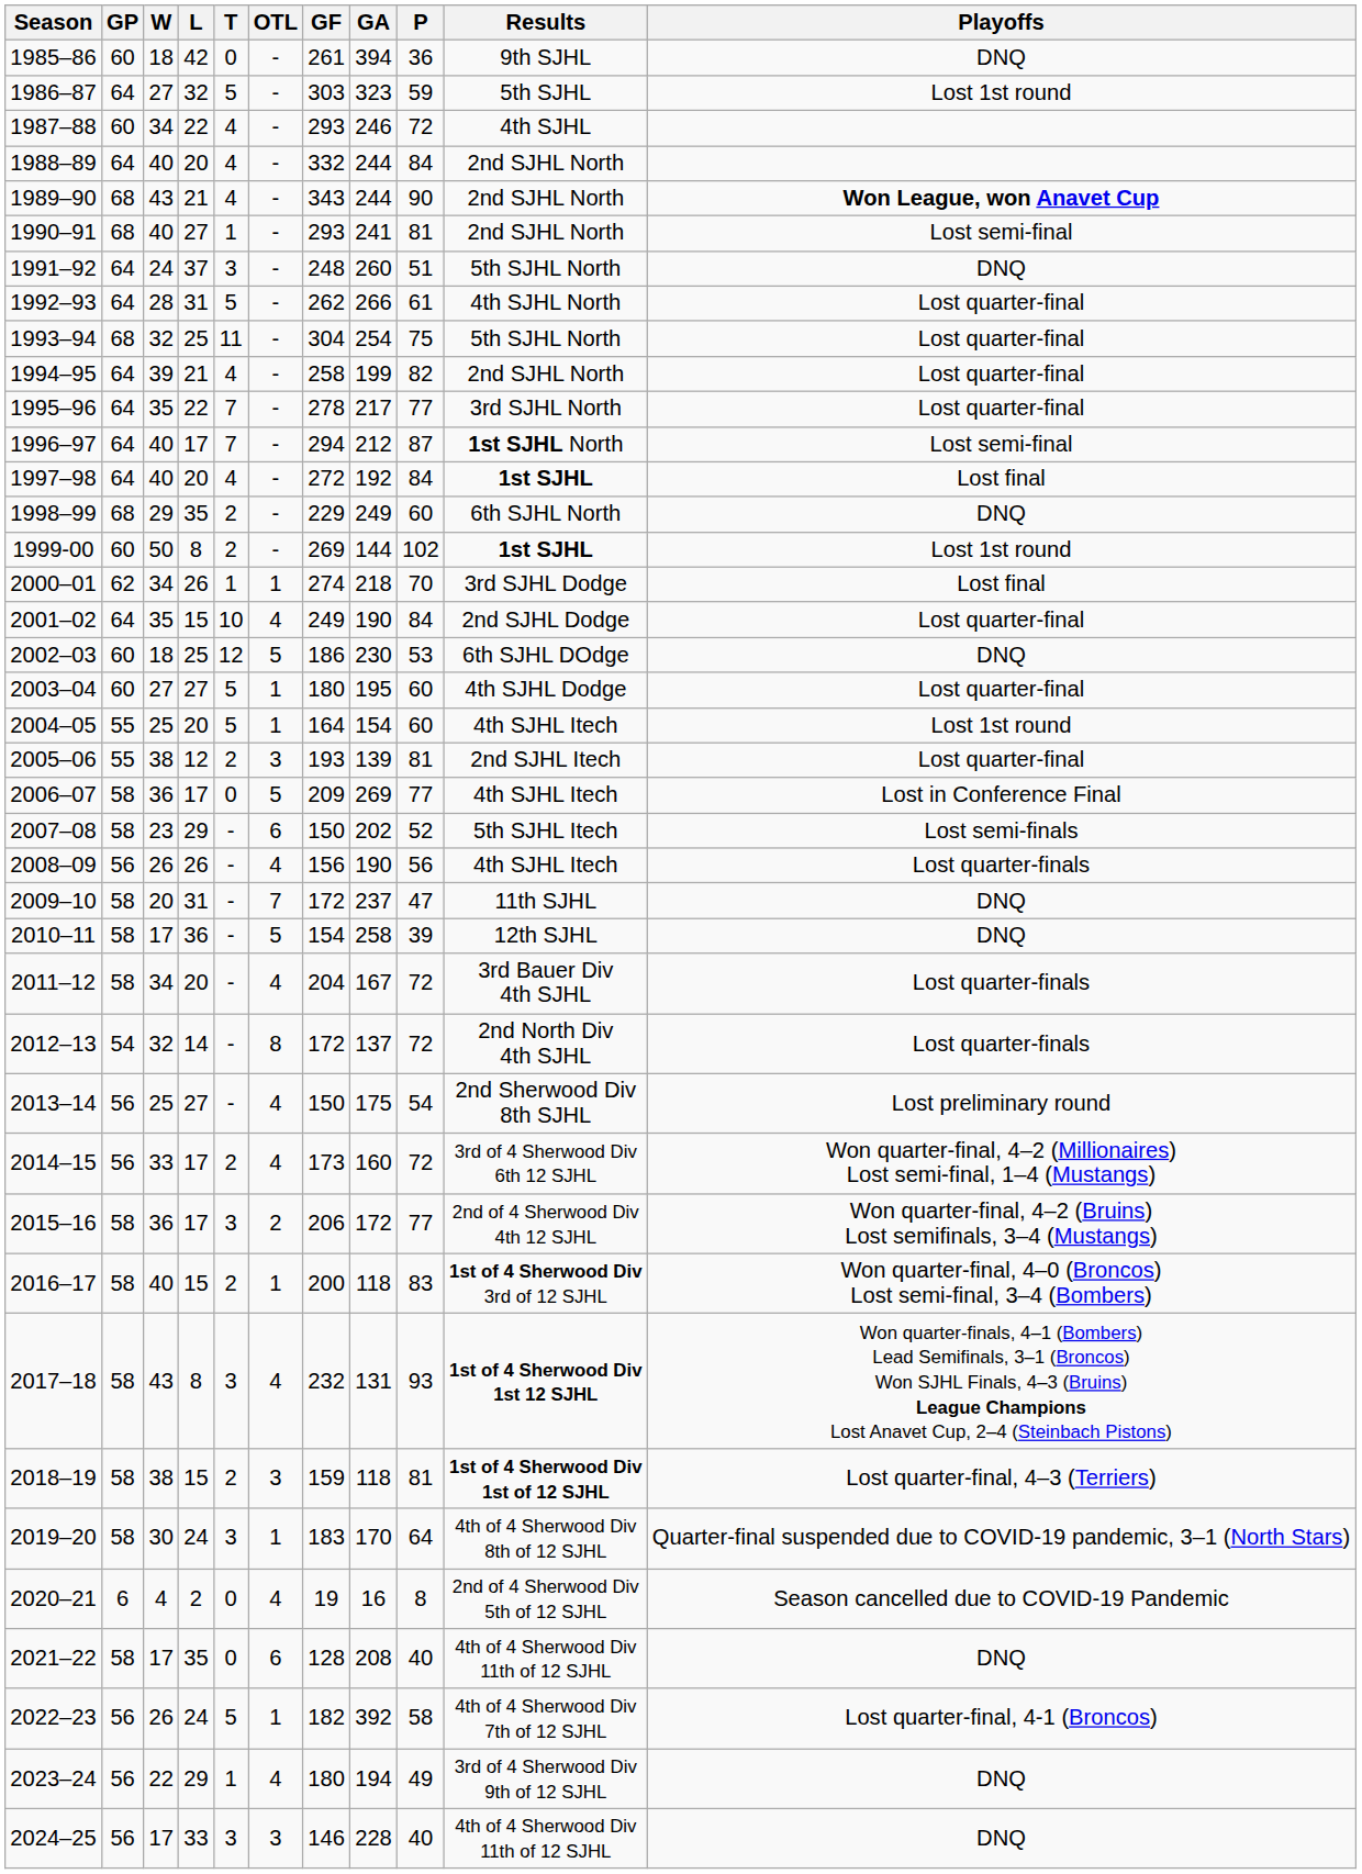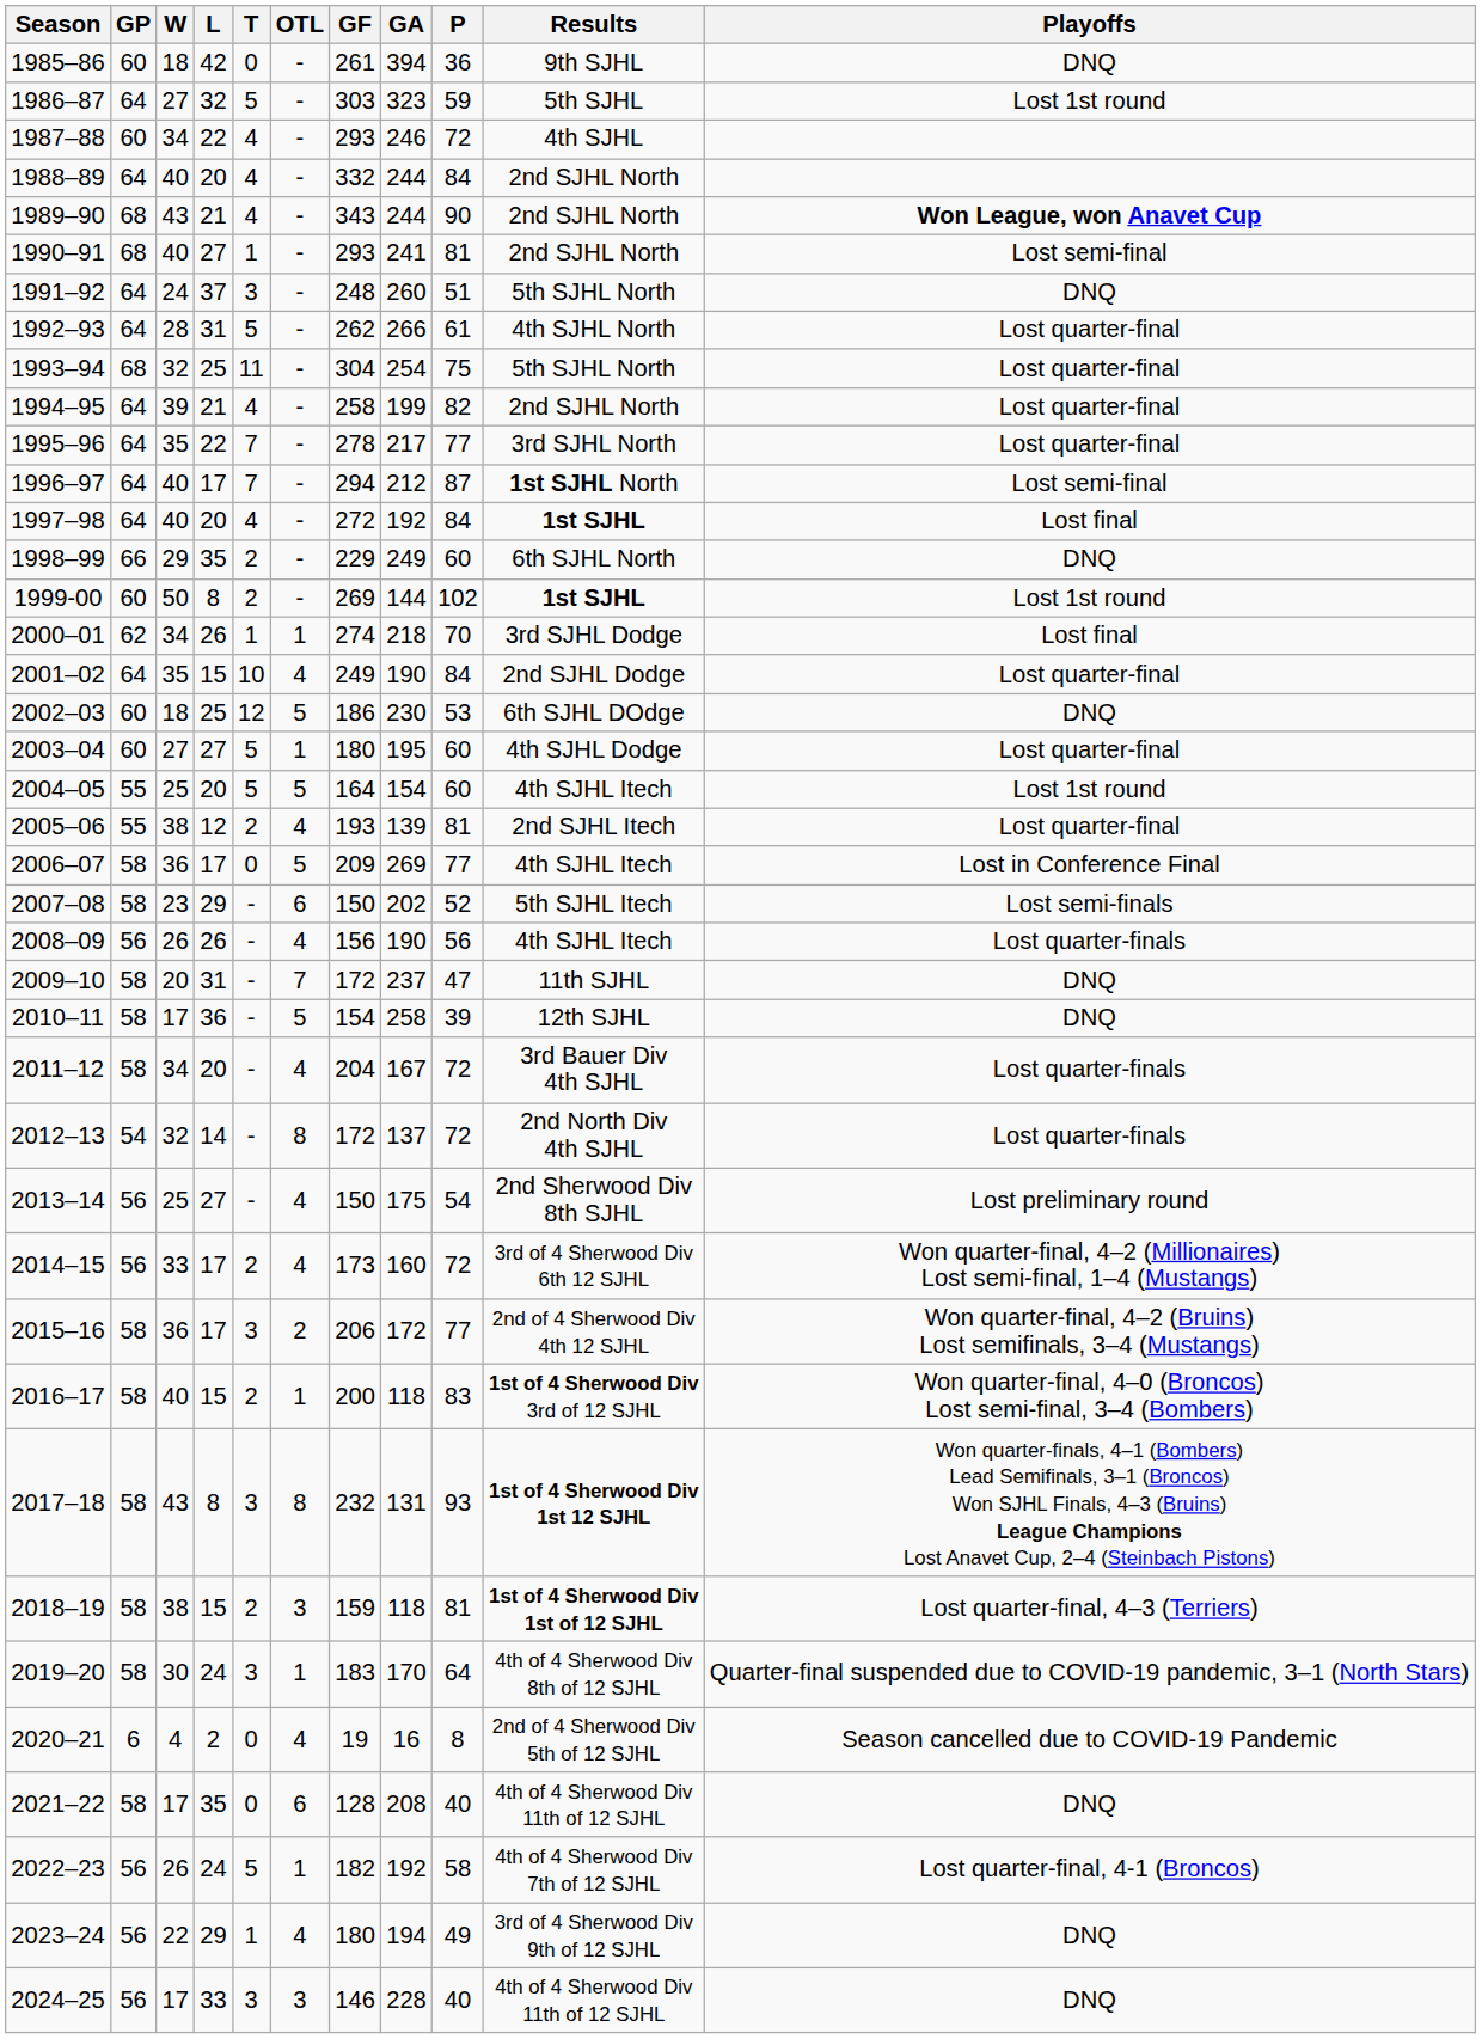1998–99 | GP: 68 -> 66
2004–05 | OTL: 1 -> 5
2005–06 | OTL: 3 -> 4
2017–18 | OTL: 4 -> 8
2022–23 | GA: 392 -> 192
